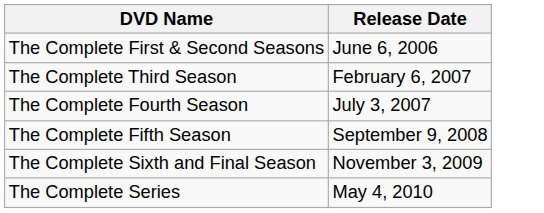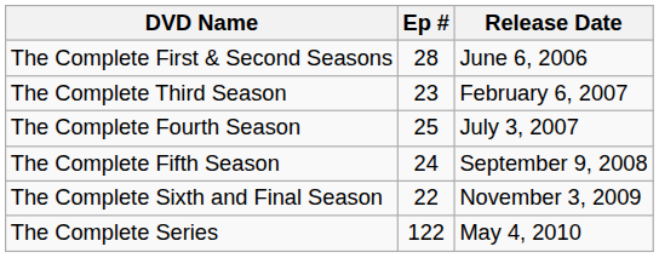+ column: Ep # | 28 | 23 | 25 | 24 | 22 | 122
